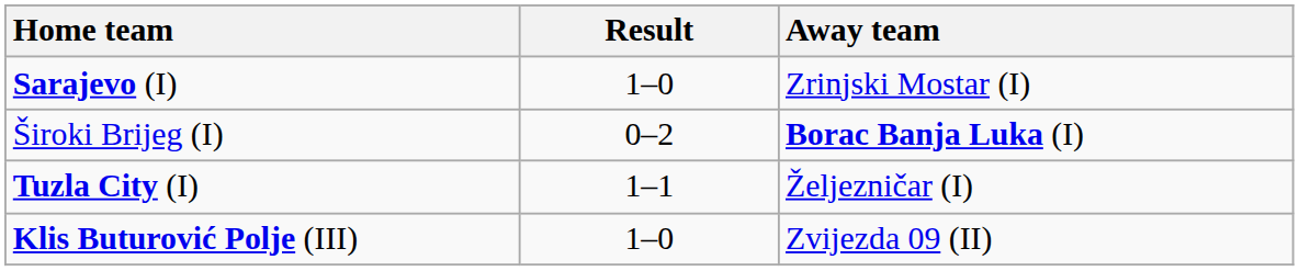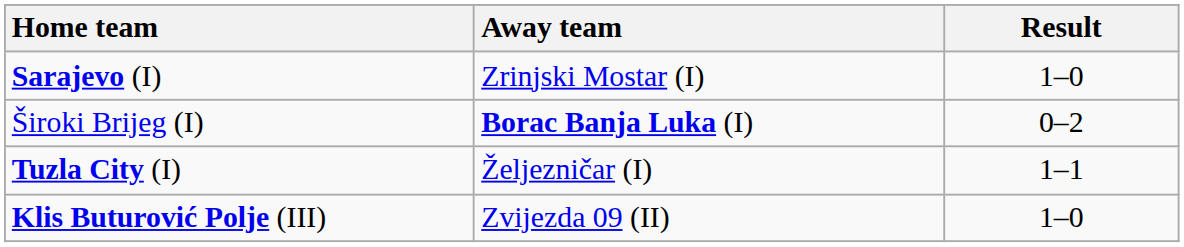columns swapped: Away team <-> Result
